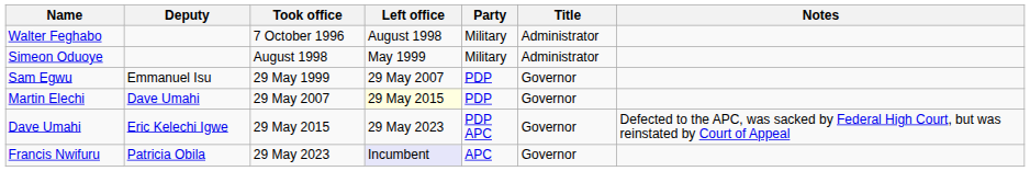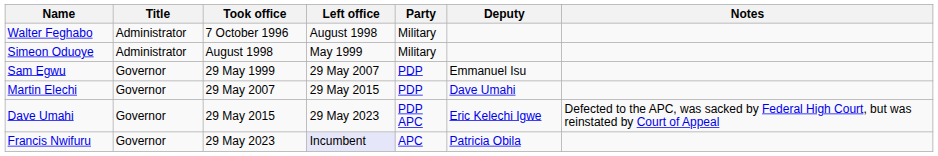columns swapped: Title <-> Deputy
Martin Elechi | Left office: lightyellow background -> no background
